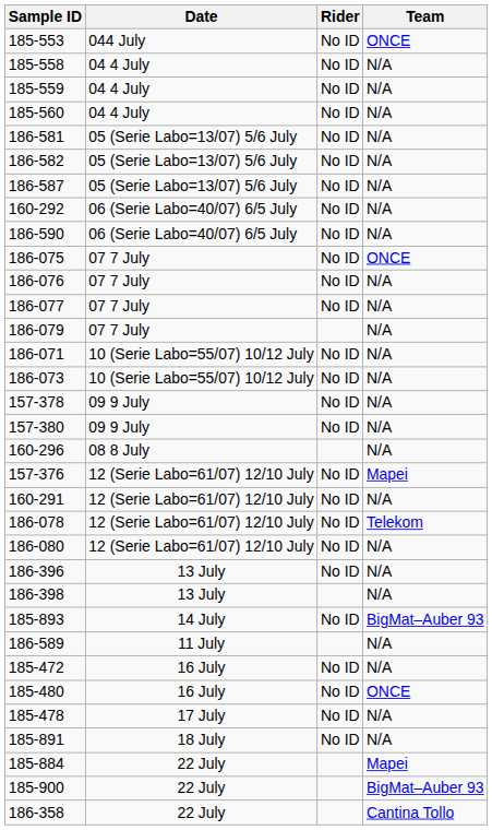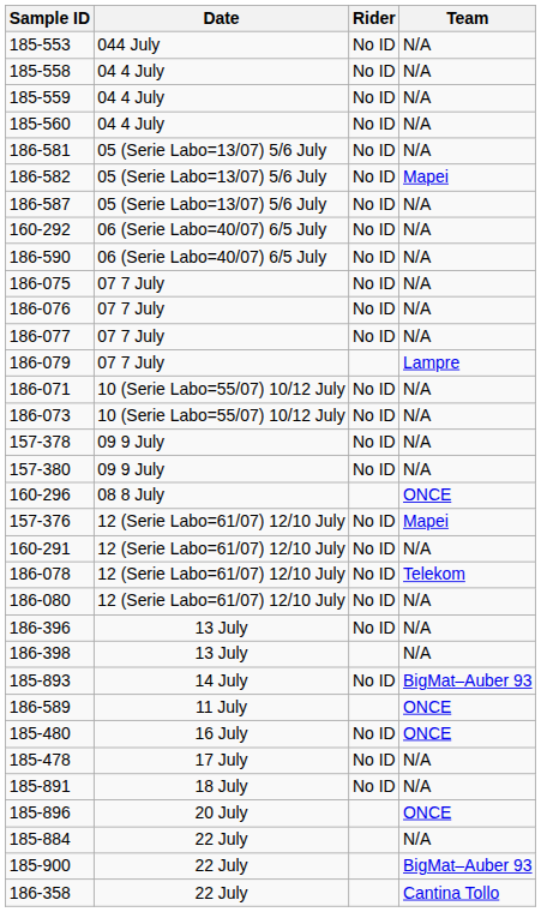185-553 | Team: ONCE -> N/A
186-582 | Team: N/A -> Mapei
186-075 | Team: ONCE -> N/A
186-079 | Team: N/A -> Lampre
160-296 | Team: N/A -> ONCE
186-589 | Team: N/A -> ONCE
- row: 185-472 | 16 July | No ID | N/A
+ row: 185-896 | 20 July | ONCE
185-884 | Team: Mapei -> N/A
